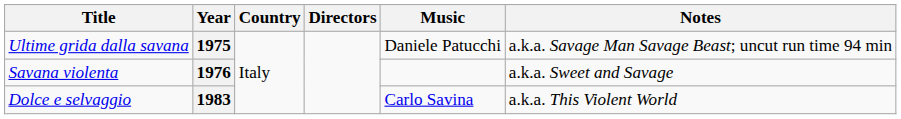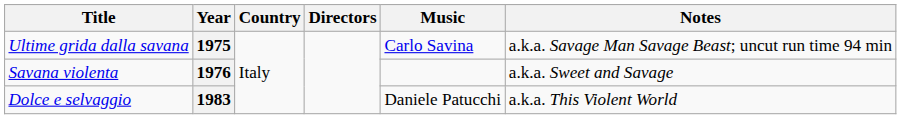1975 | Music: Daniele Patucchi -> Carlo Savina
1983 | Music: Carlo Savina -> Daniele Patucchi
